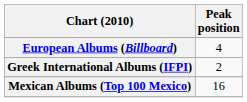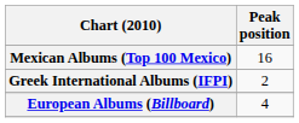rows swapped: European Albums (Billboard) <-> Mexican Albums (Top 100 Mexico)
